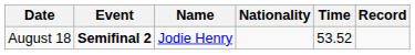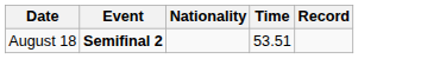- column: Name | Jodie Henry
August 18 | Time: 53.52 -> 53.51
